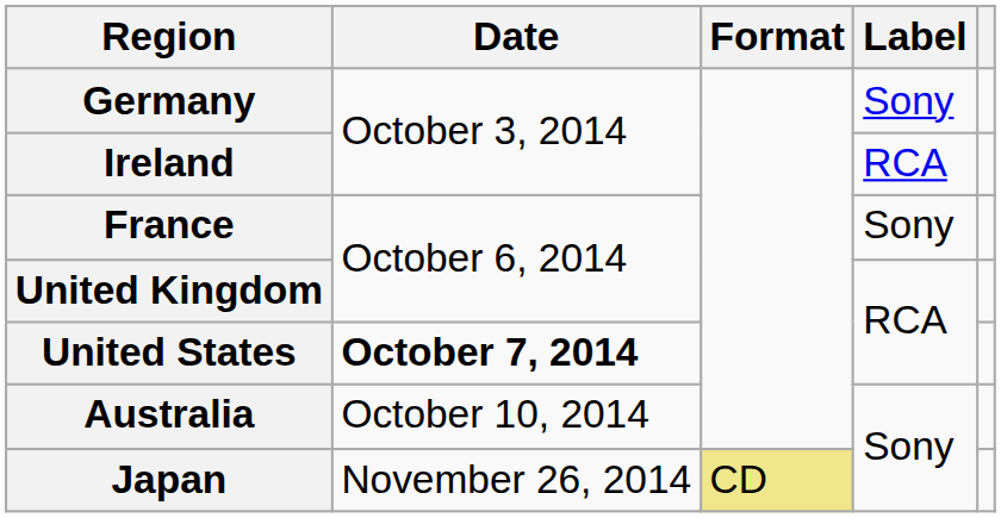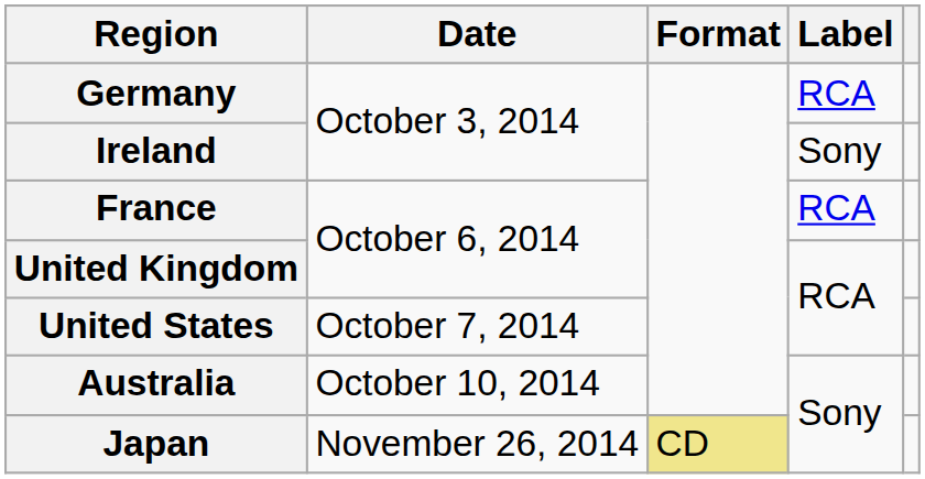Germany | Label: Sony -> RCA
Ireland | Label: RCA -> Sony
France | Label: Sony -> RCA
United States | Date: bold -> normal
